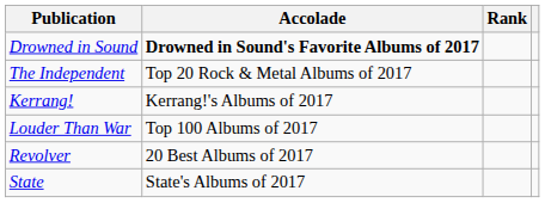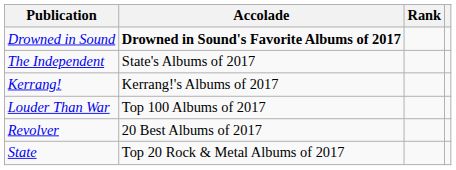The Independent | Accolade: Top 20 Rock & Metal Albums of 2017 -> State's Albums of 2017
State | Accolade: State's Albums of 2017 -> Top 20 Rock & Metal Albums of 2017
